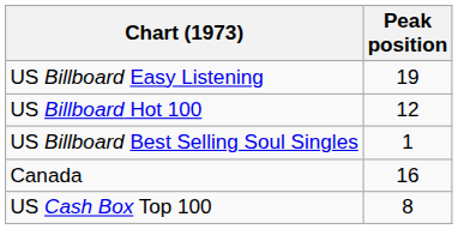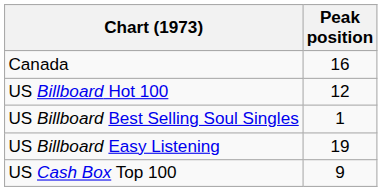rows swapped: Canada <-> US Billboard Easy Listening
US Cash Box Top 100 | Peak position: 8 -> 9
